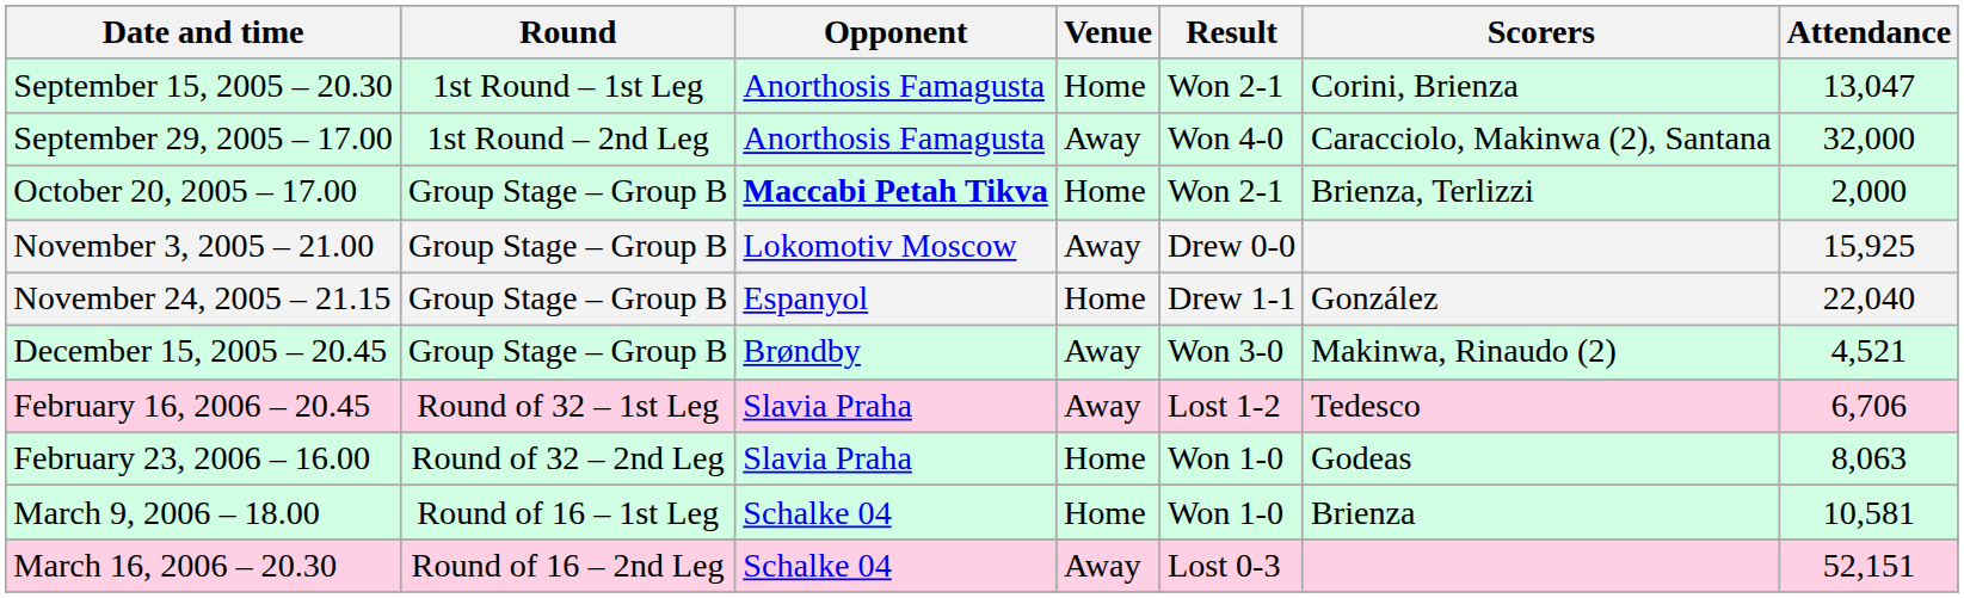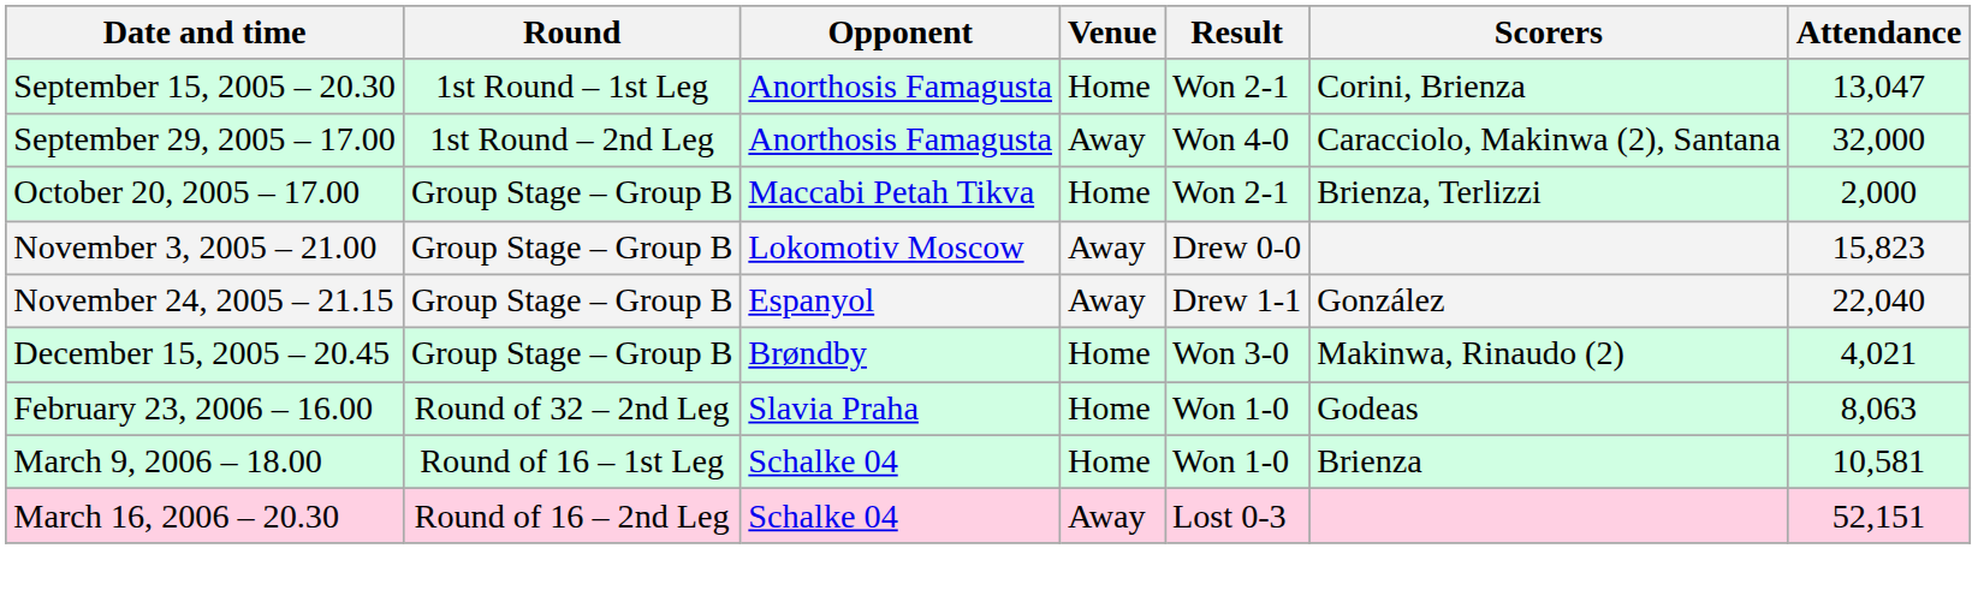October 20, 2005 – 17.00 | Opponent: bold -> normal
November 3, 2005 – 21.00 | Attendance: 15,925 -> 15,823
November 24, 2005 – 21.15 | Venue: Home -> Away
December 15, 2005 – 20.45 | Venue: Away -> Home
December 15, 2005 – 20.45 | Attendance: 4,521 -> 4,021
- row: February 16, 2006 – 20.45 | Round of 32 – 1st Leg | Slavia Praha | Away | Lost 1-2 | Tedesco | 6,706
